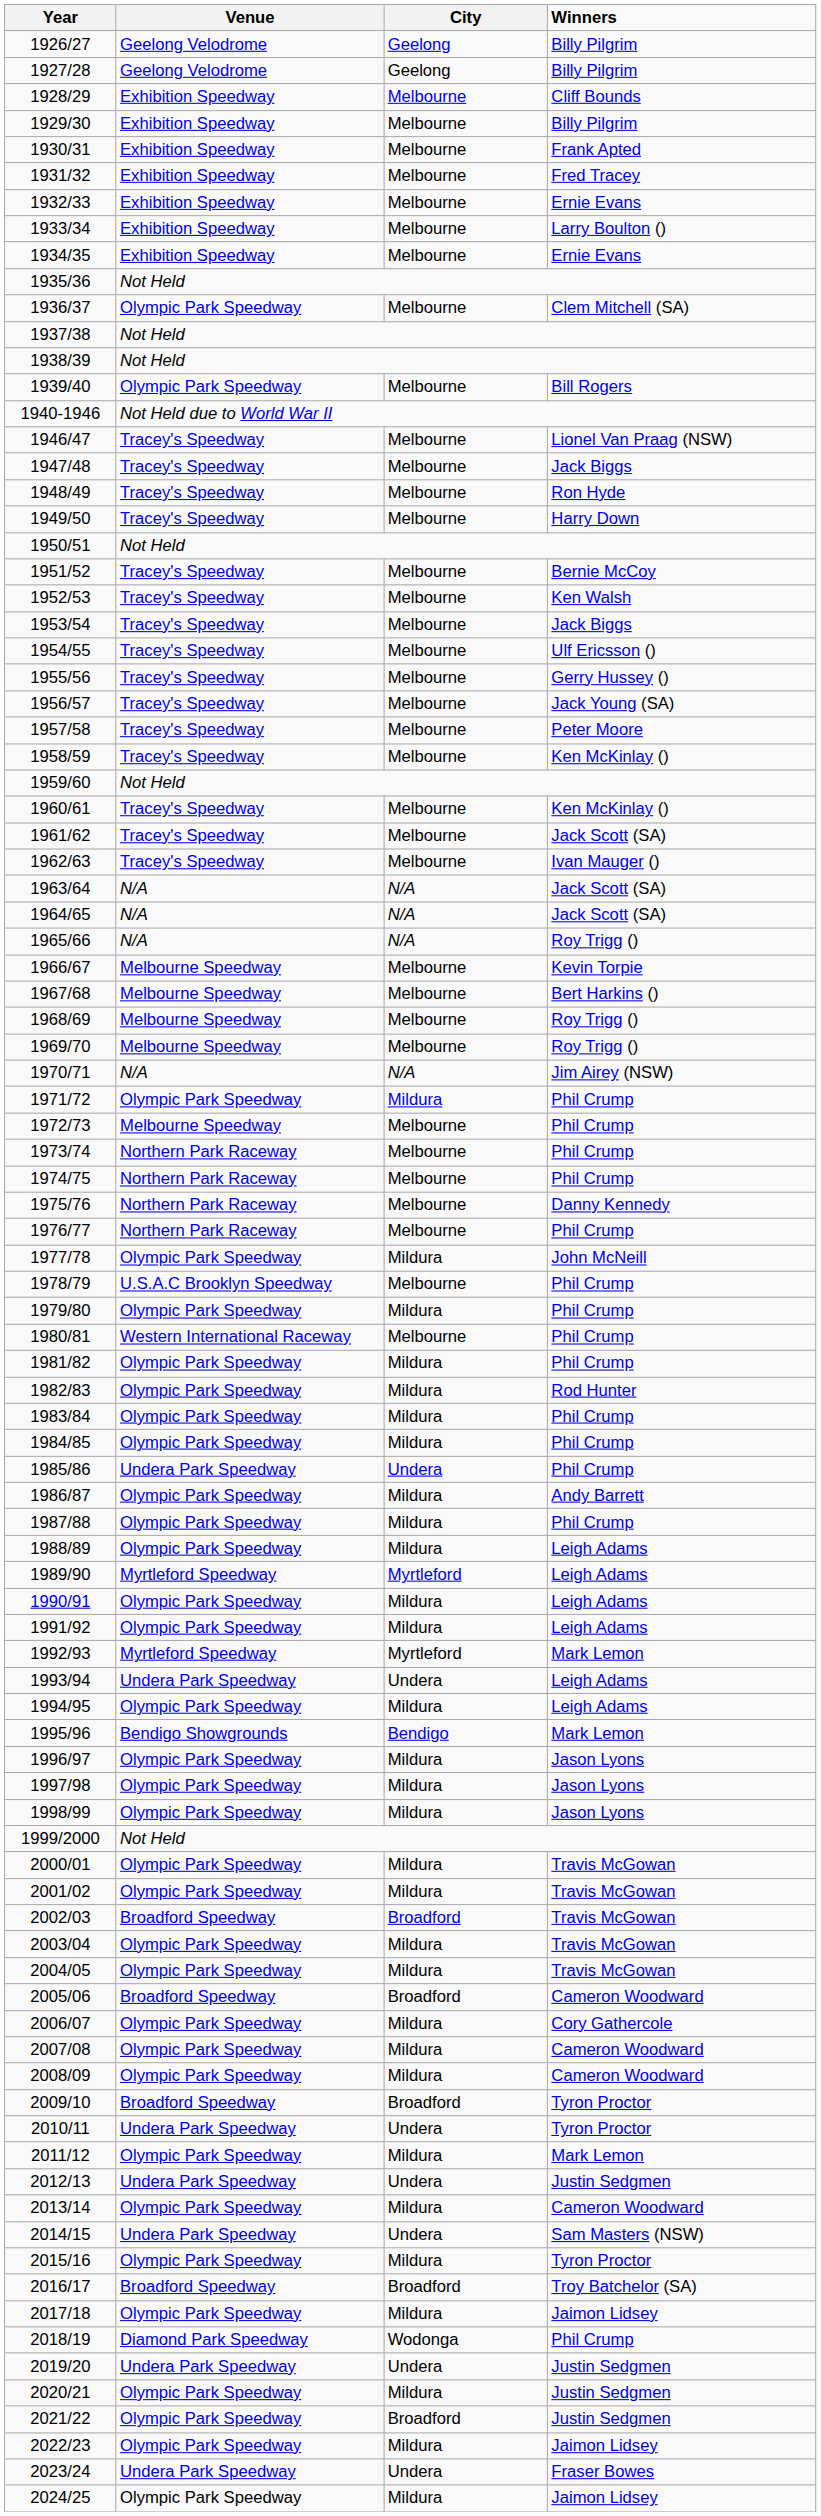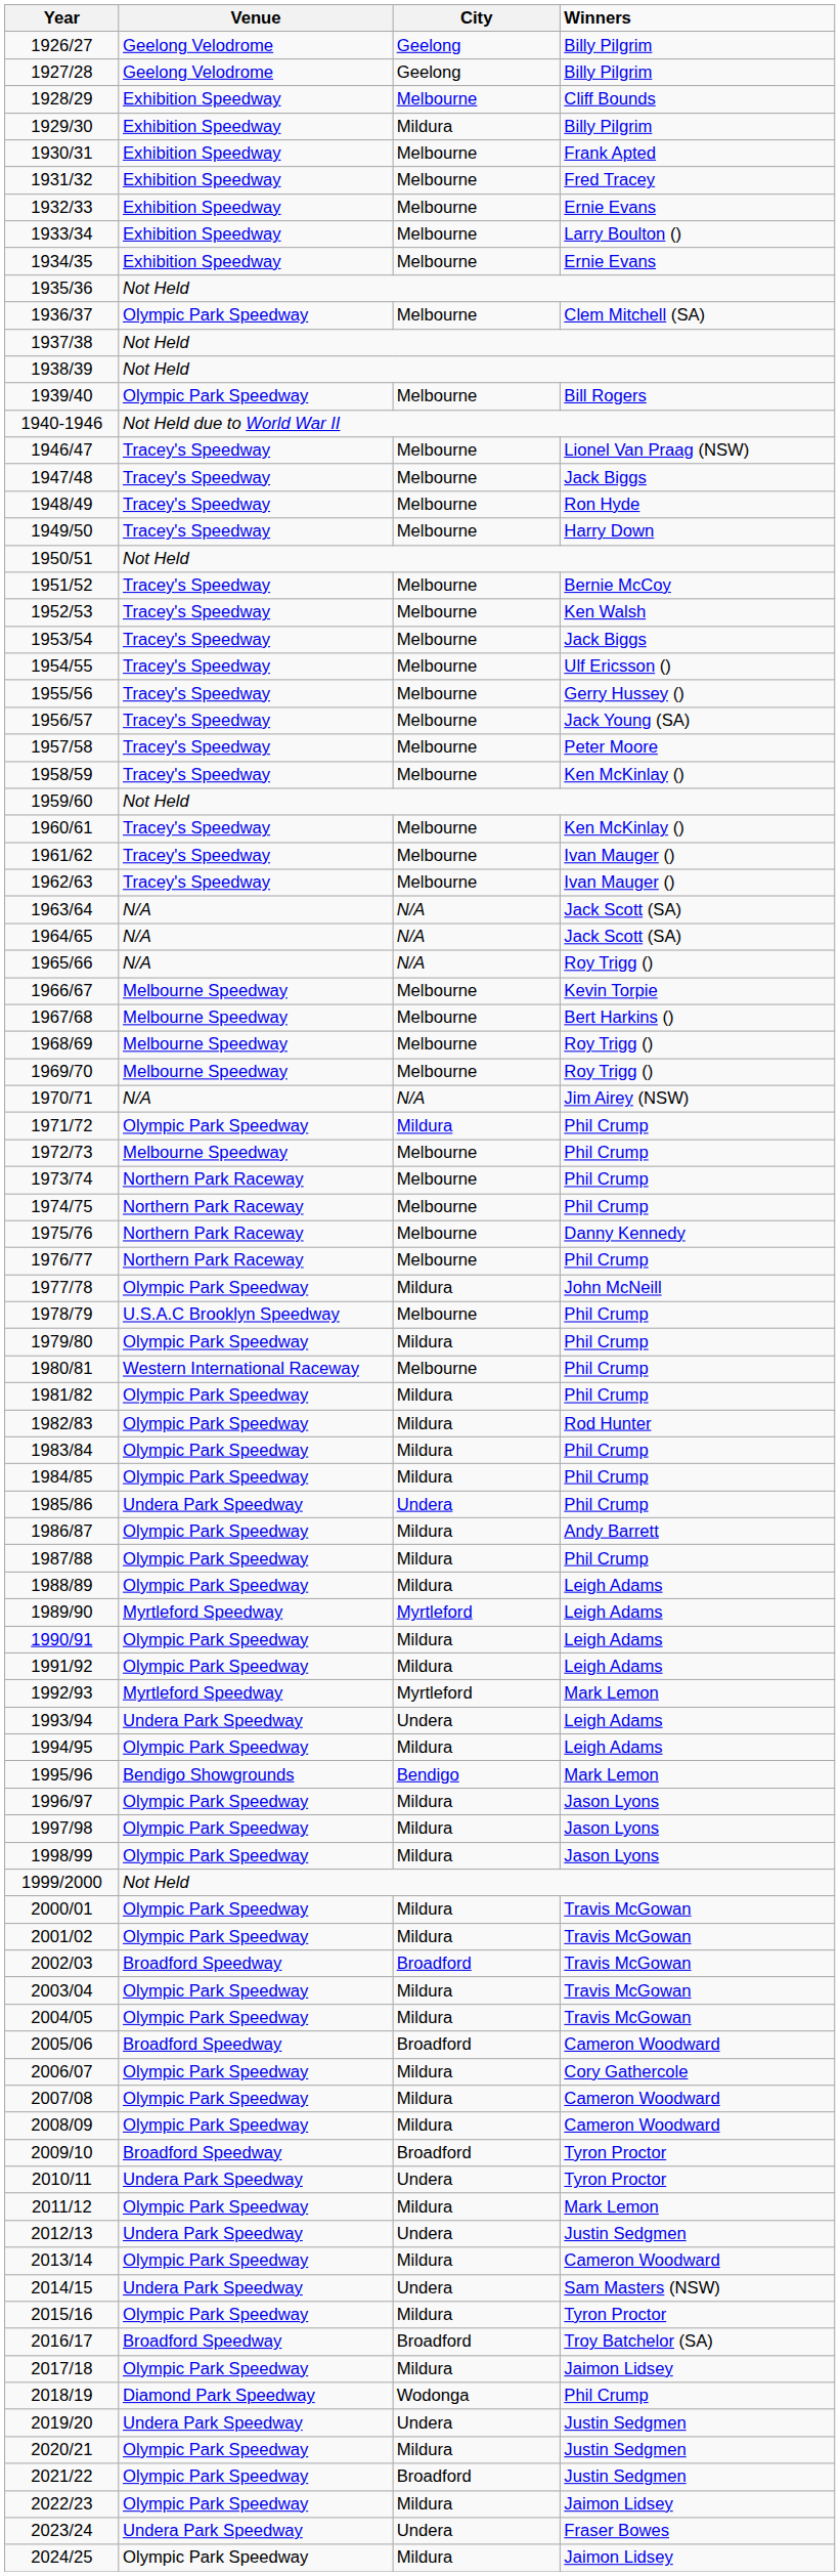1929/30 | City: Melbourne -> Mildura
1961/62 | Winners: Jack Scott (SA) -> Ivan Mauger ()
